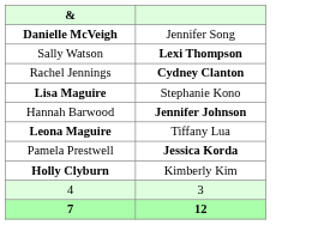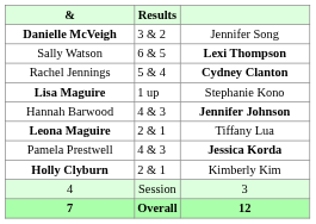+ column: Results | 3 & 2 | 6 & 5 | 5 & 4 | 1 up | 4 & 3 | 2 & 1 | 4 & 3 | 2 & 1 | Session | Overall
